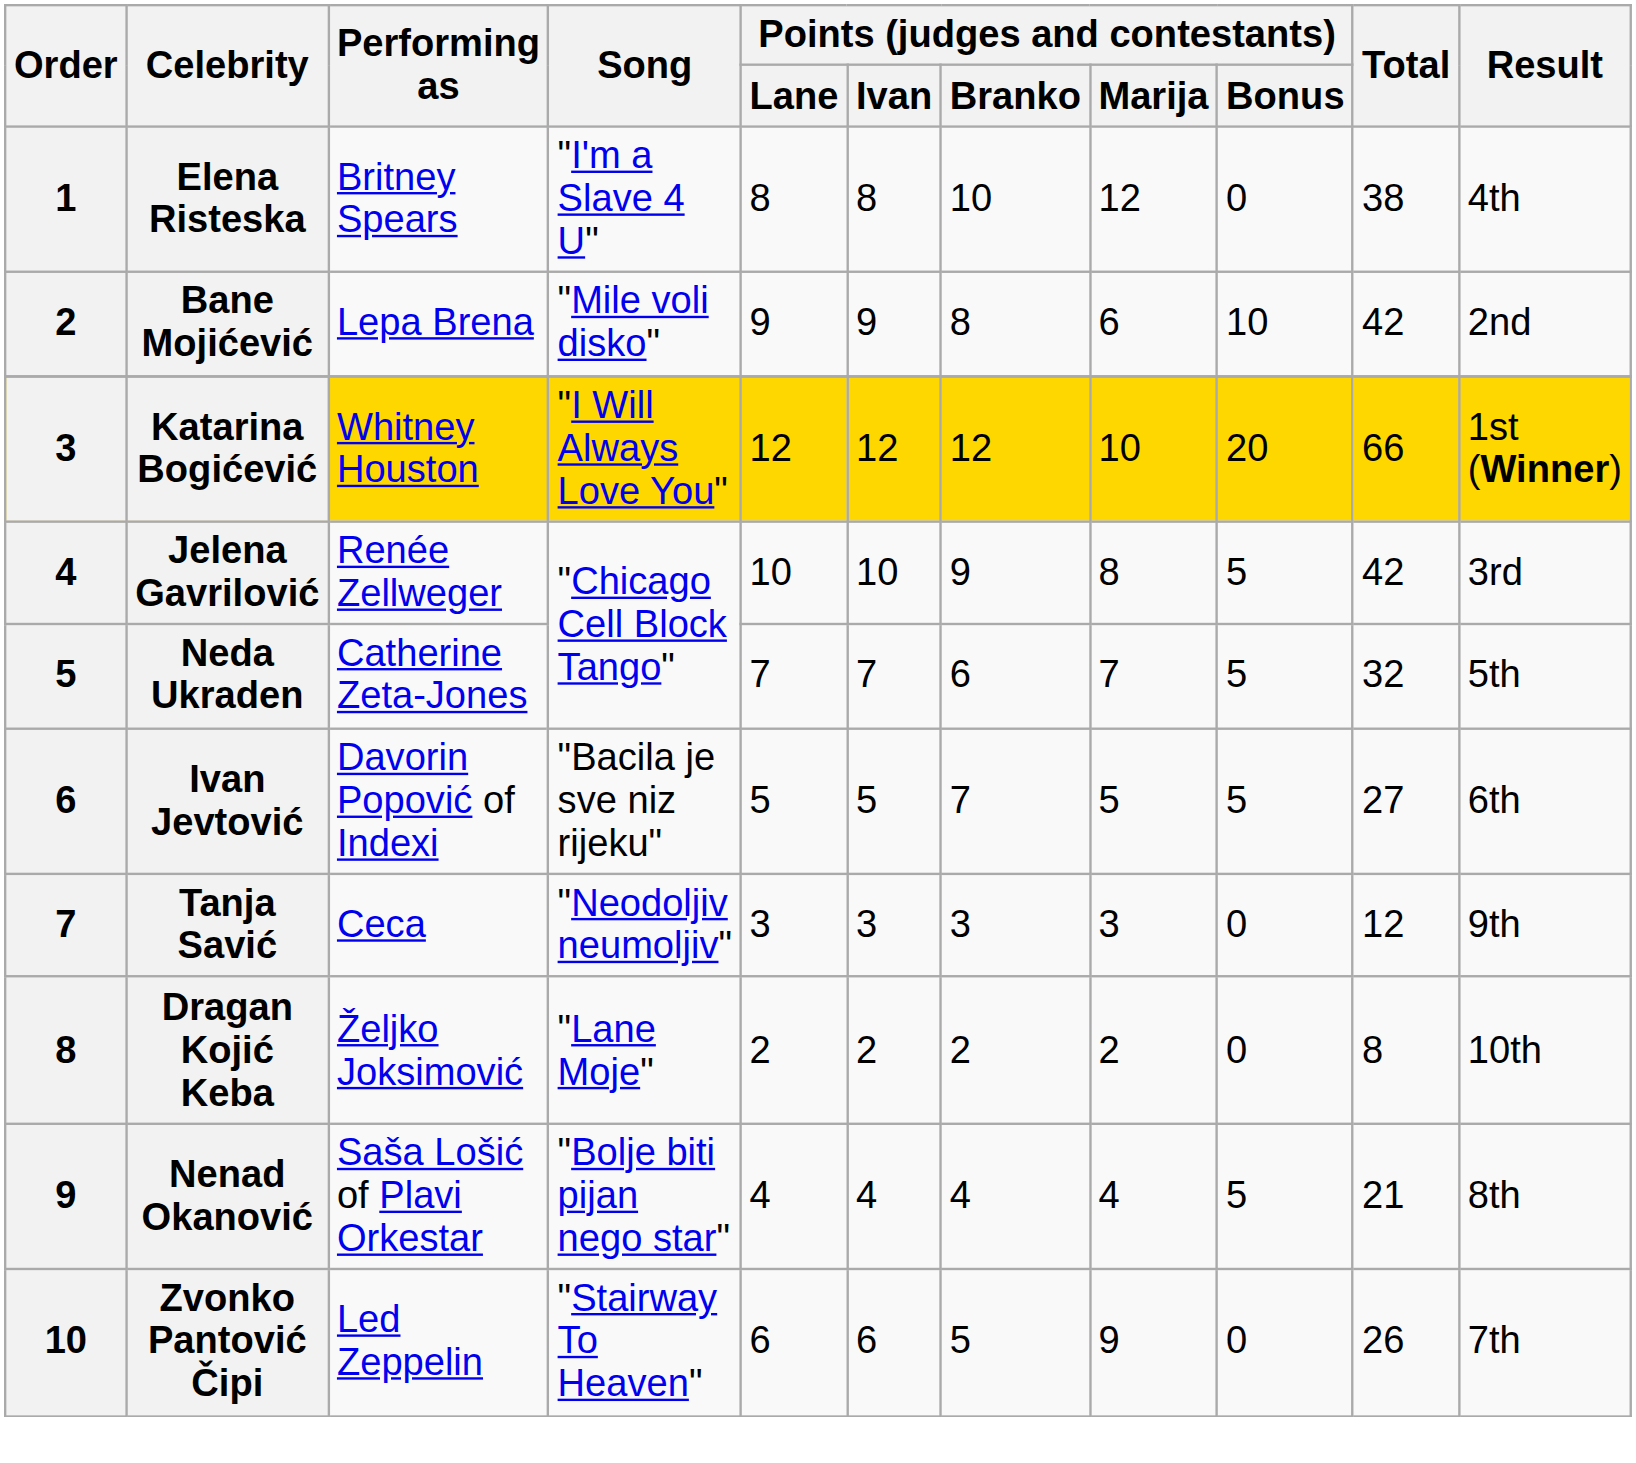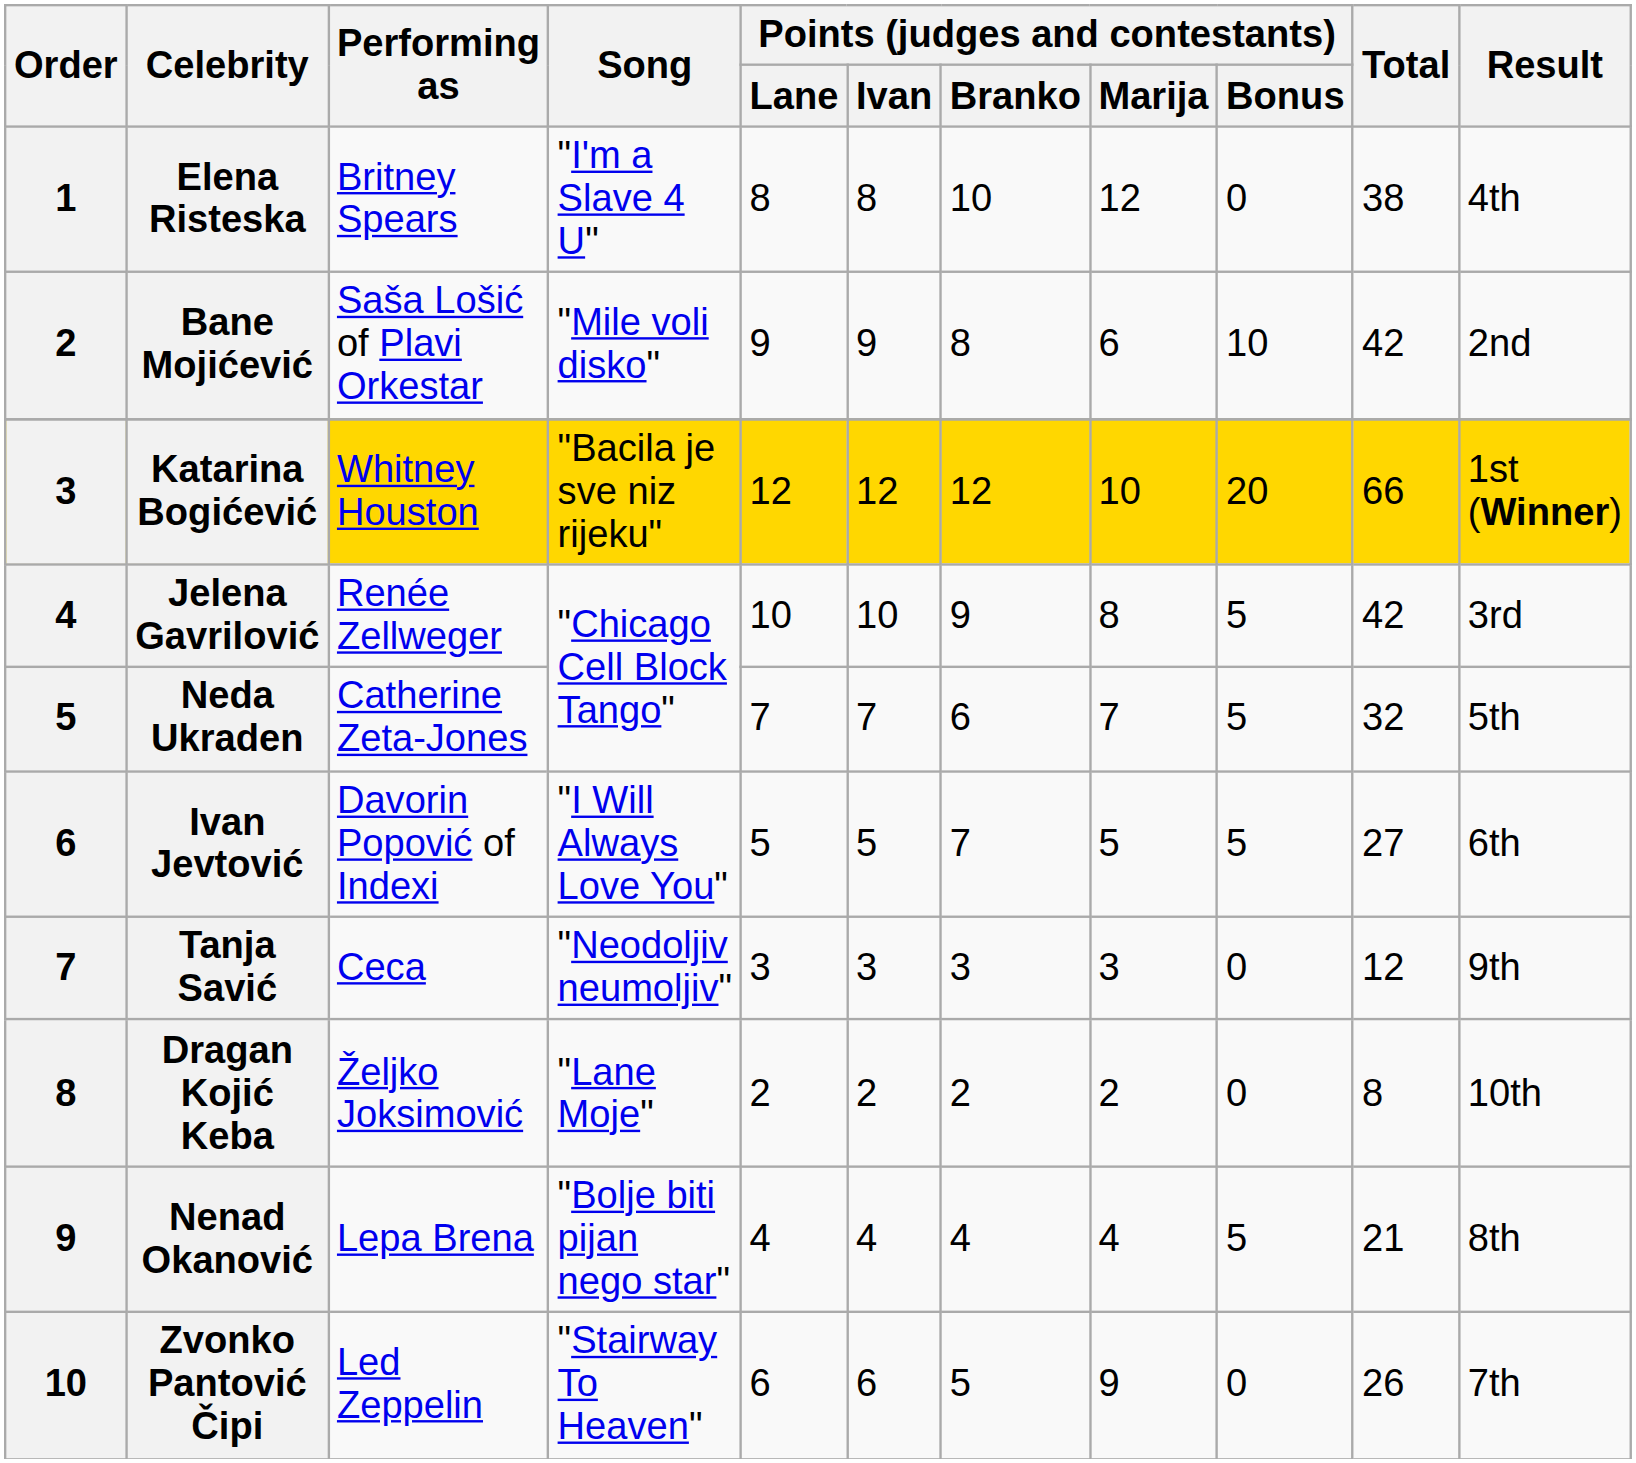Bane Mojićević | Performing as: Lepa Brena -> Saša Lošić of Plavi Orkestar
Katarina Bogićević | Song: "I Will Always Love You" -> "Bacila je sve niz rijeku"
Ivan Jevtović | Song: "Bacila je sve niz rijeku" -> "I Will Always Love You"
Nenad Okanović | Performing as: Saša Lošić of Plavi Orkestar -> Lepa Brena
